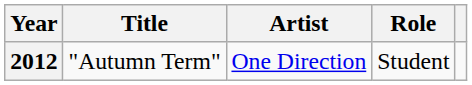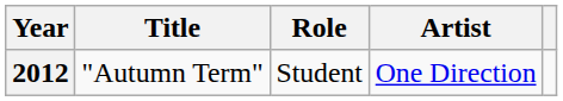columns swapped: Role <-> Artist
